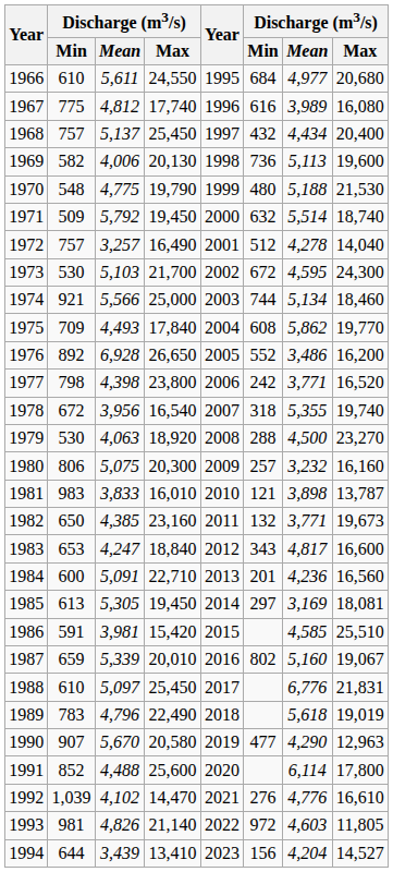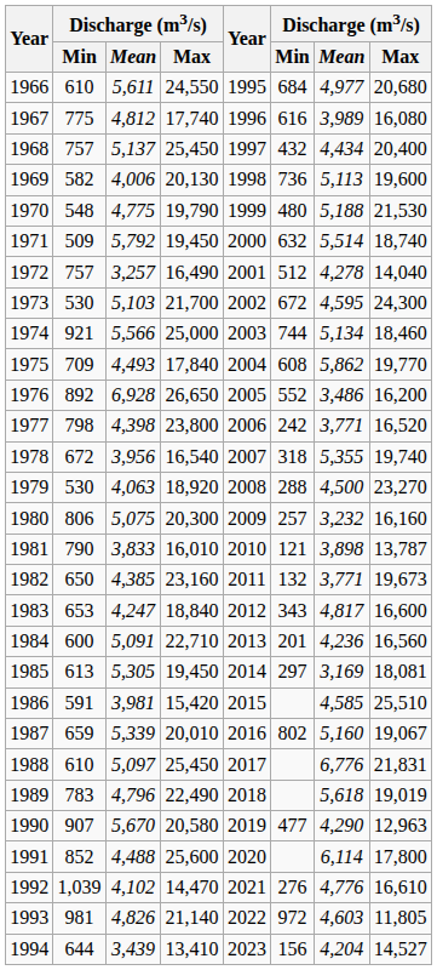1981 | column 2: 983 -> 790
